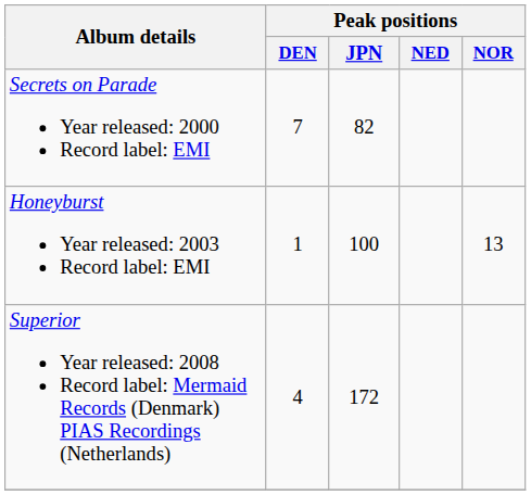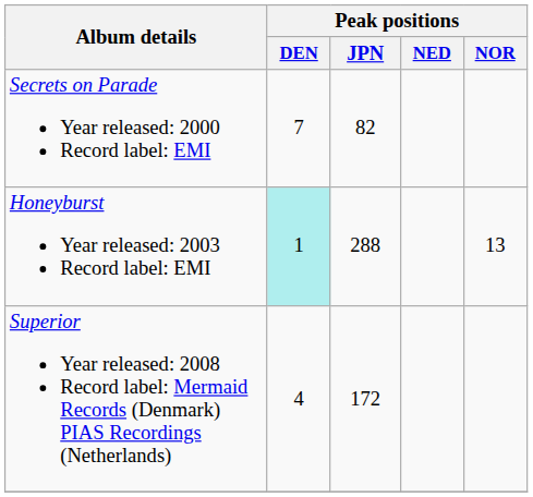Honeyburst Year released: 2003 Record label: EMI | Peak positions / DEN: no background -> paleturquoise background
Honeyburst Year released: 2003 Record label: EMI | Peak positions / JPN: 100 -> 288
